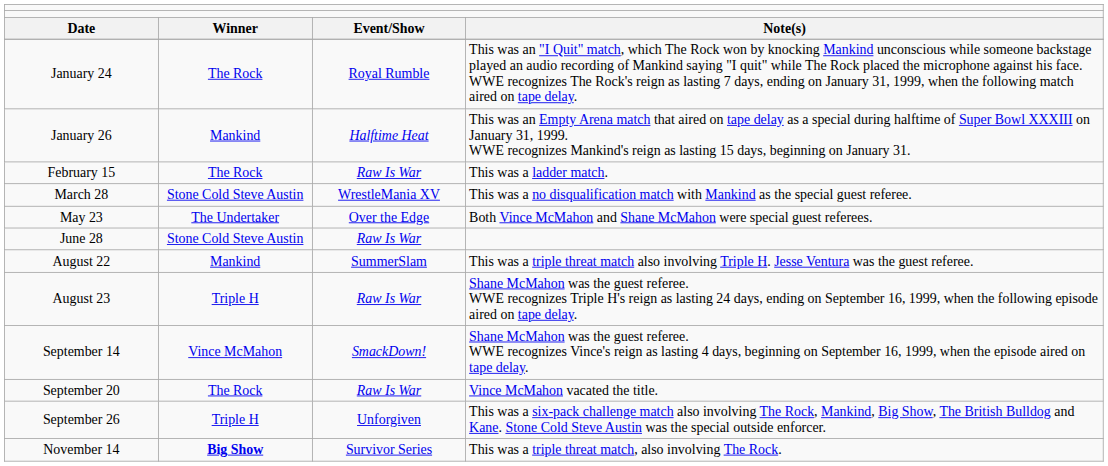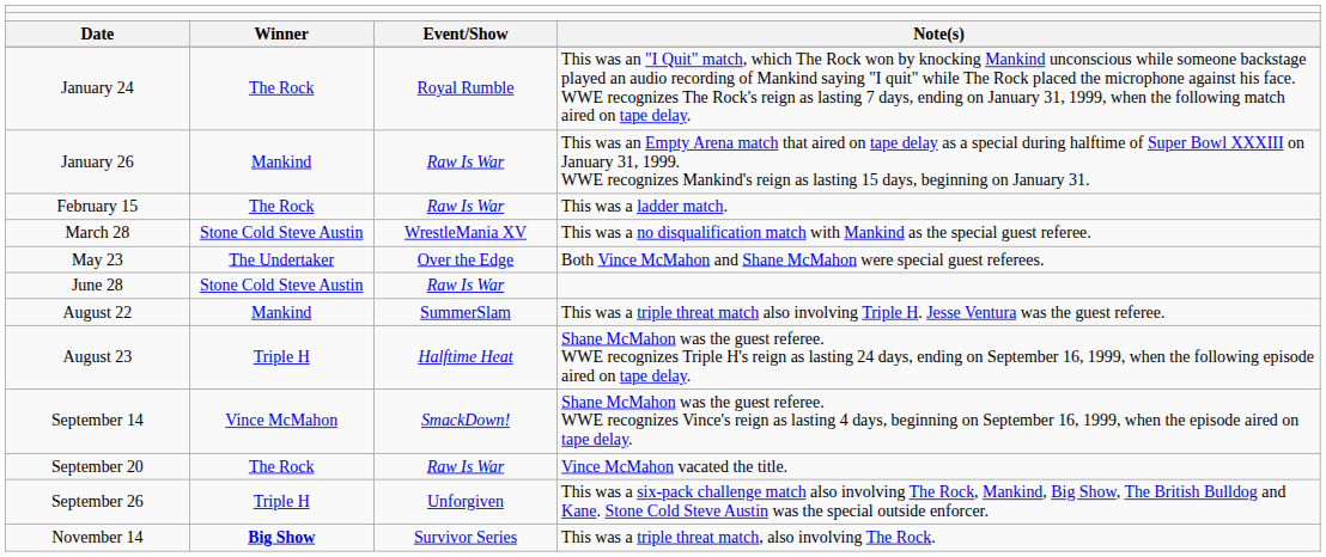January 26 | column 3: Halftime Heat -> Raw Is War
August 23 | column 3: Raw Is War -> Halftime Heat
